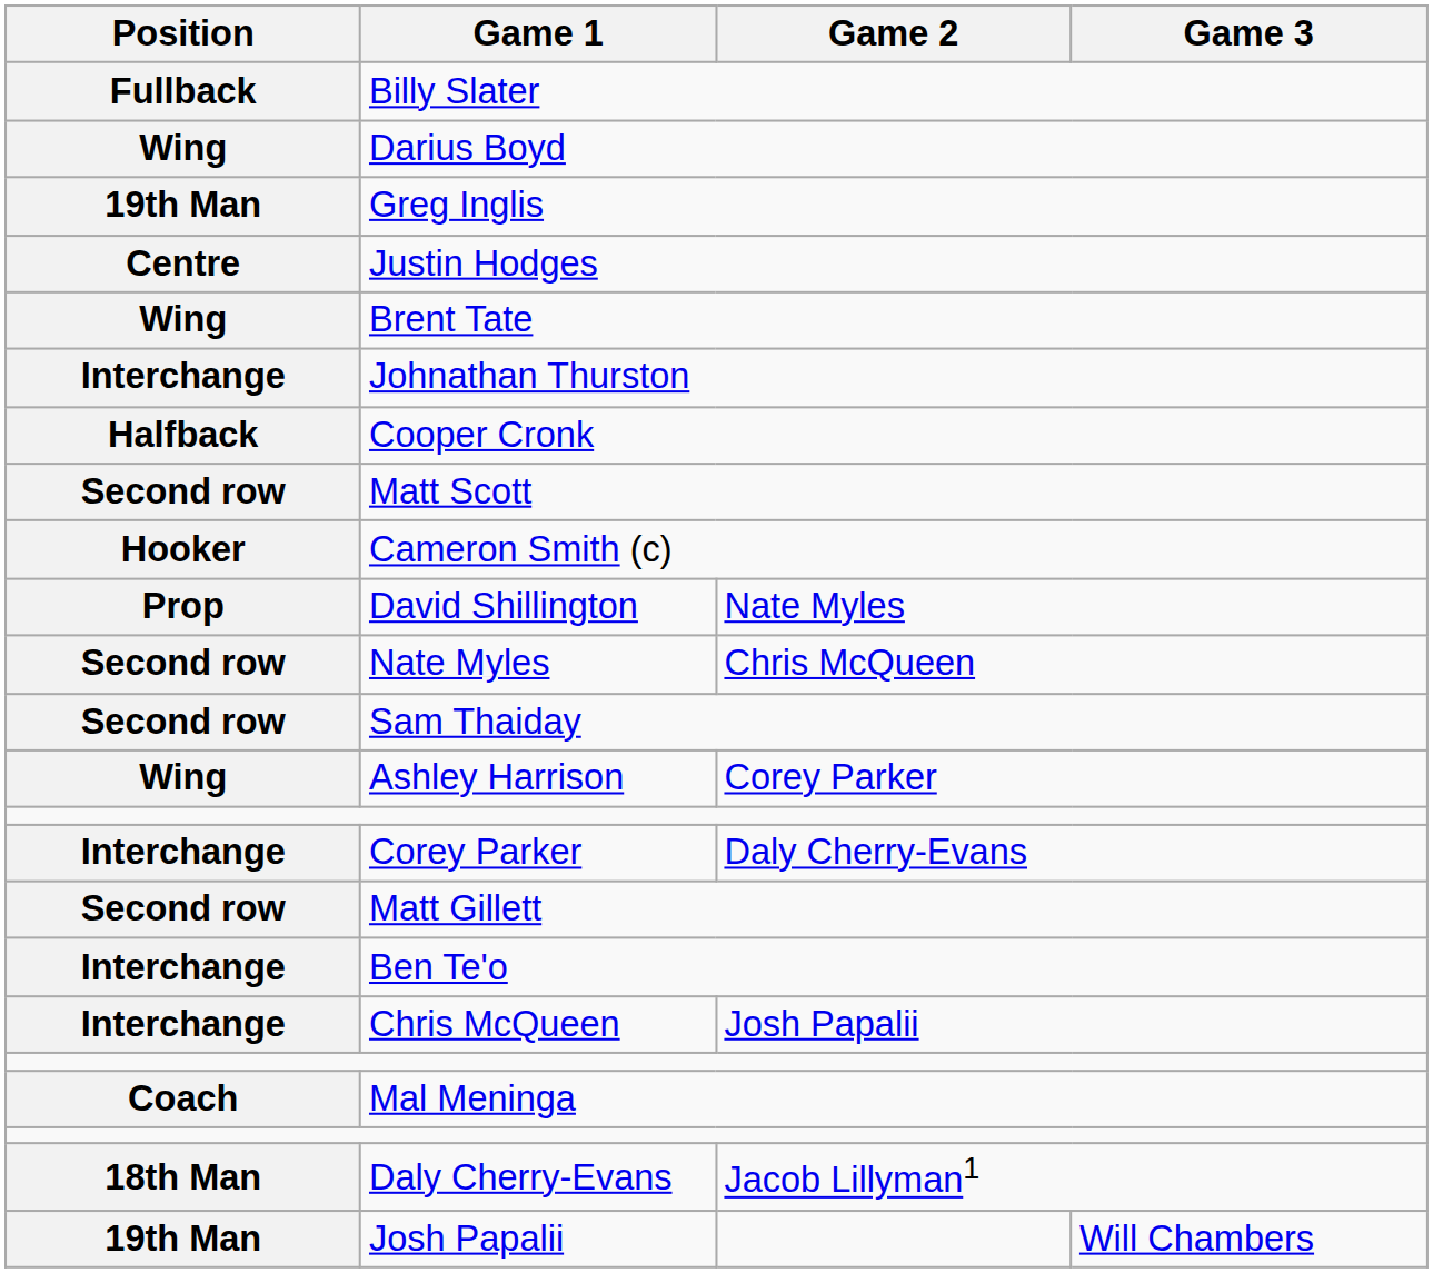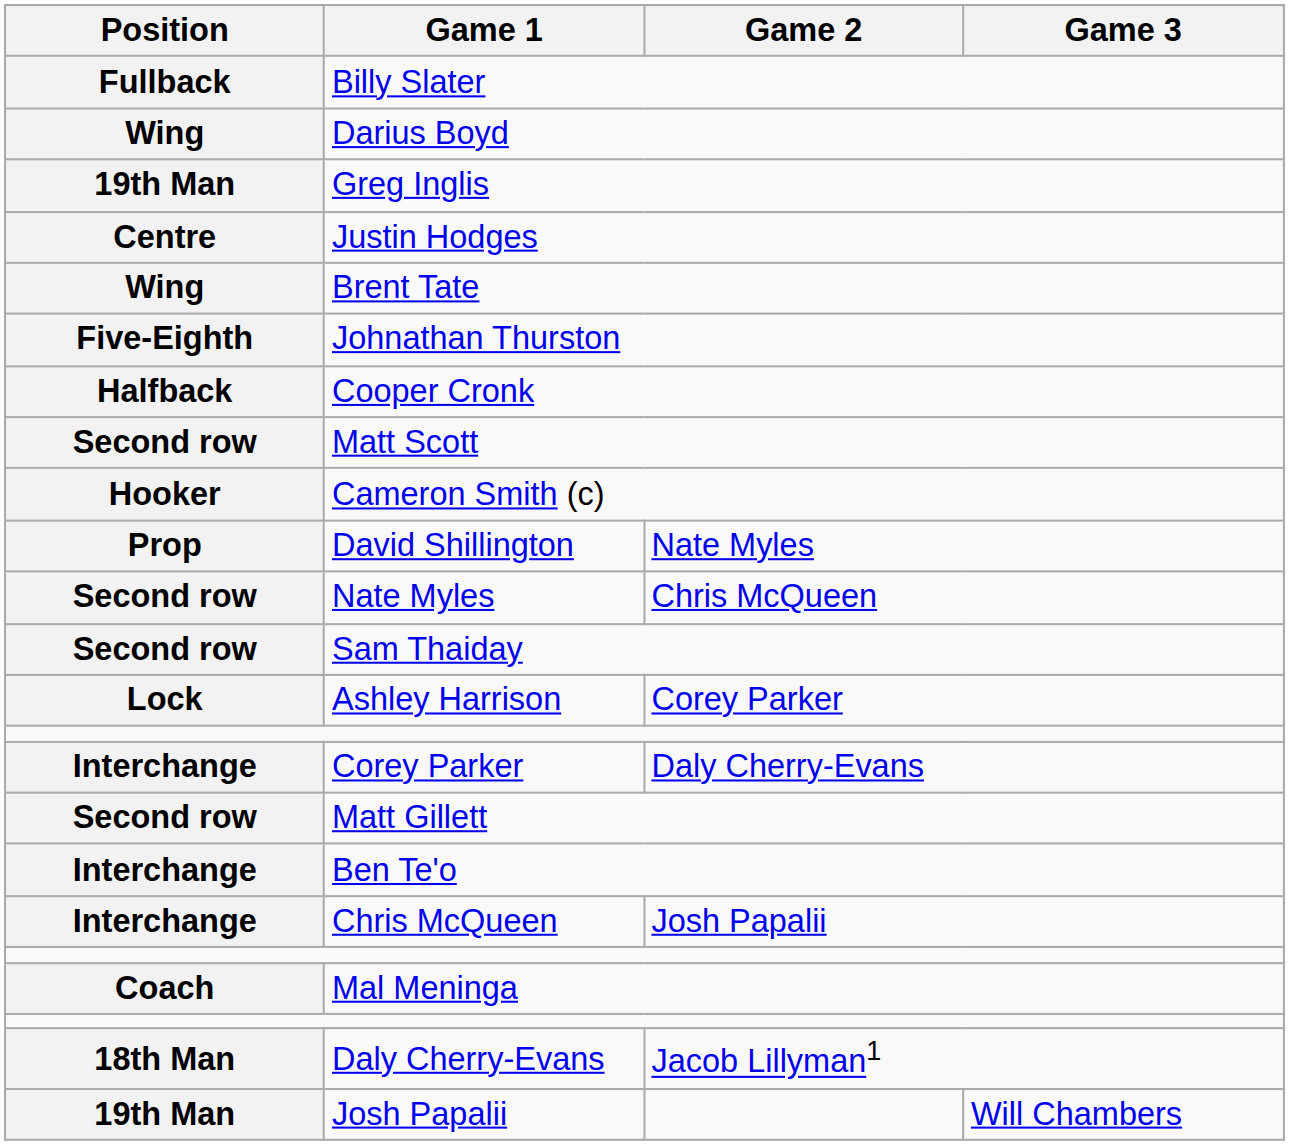Johnathan Thurston | Position: Interchange -> Five-Eighth
Ashley Harrison | Position: Wing -> Lock
